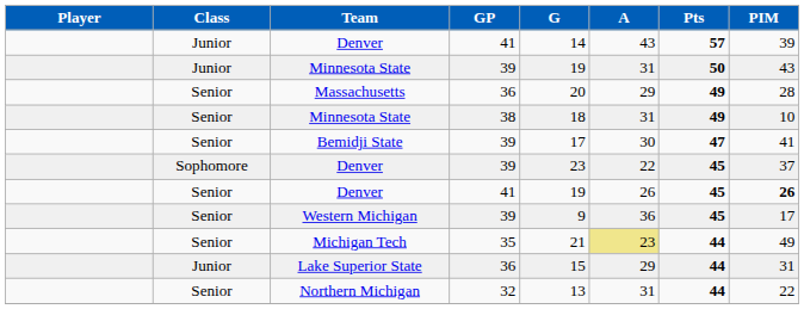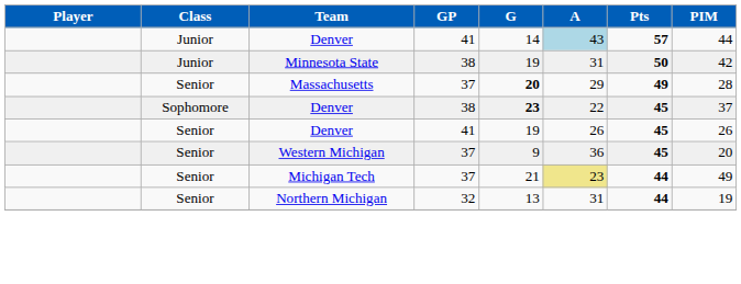Junior / Denver | A: no background -> lightblue background
Junior / Denver | PIM: 39 -> 44
Junior / Minnesota State | GP: 39 -> 38
Junior / Minnesota State | PIM: 43 -> 42
Massachusetts | GP: 36 -> 37
Massachusetts | G: normal -> bold
- row: Senior | Minnesota State | 38 | 18 | 31 | 49 | 10
- row: Senior | Bemidji State | 39 | 17 | 30 | 47 | 41
Sophomore / Denver | GP: 39 -> 38
Sophomore / Denver | G: normal -> bold
Senior / Denver | PIM: bold -> normal
Western Michigan | GP: 39 -> 37
Western Michigan | PIM: 17 -> 20
Michigan Tech | GP: 35 -> 37
- row: Junior | Lake Superior State | 36 | 15 | 29 | 44 | 31
Northern Michigan | PIM: 22 -> 19
